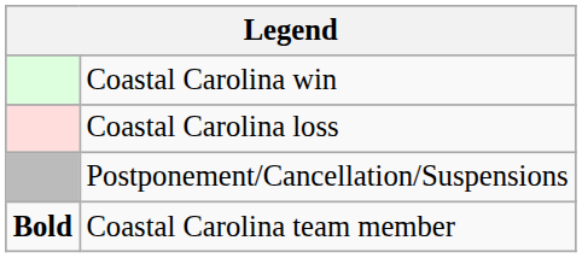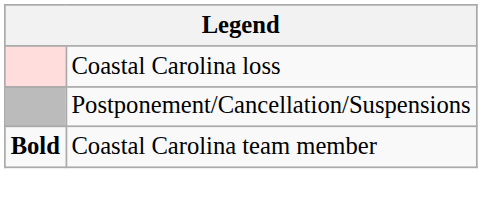- row: Coastal Carolina win
